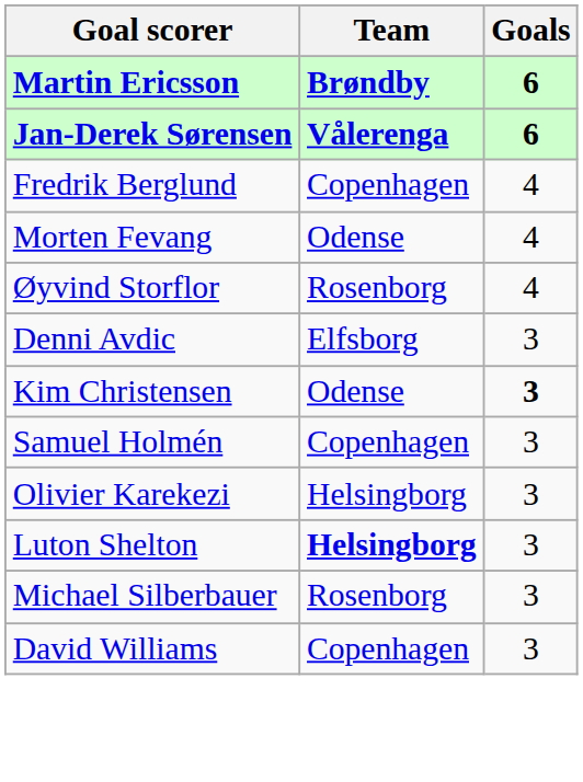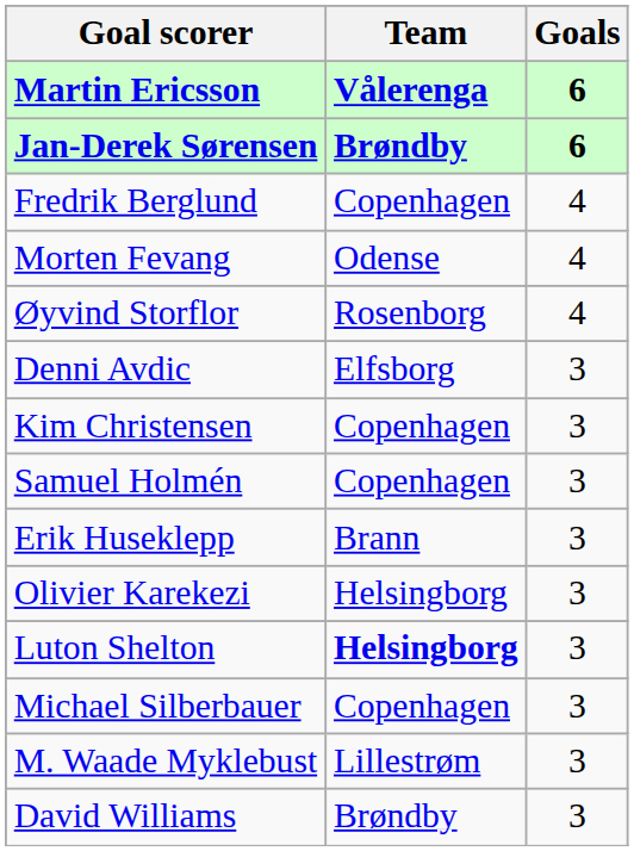Martin Ericsson | Team: Brøndby -> Vålerenga
Jan-Derek Sørensen | Team: Vålerenga -> Brøndby
Kim Christensen | Team: Odense -> Copenhagen
Kim Christensen | Goals: bold -> normal
+ row: Erik Huseklepp | Brann | 3
Michael Silberbauer | Team: Rosenborg -> Copenhagen
+ row: M. Waade Myklebust | Lillestrøm | 3
David Williams | Team: Copenhagen -> Brøndby
